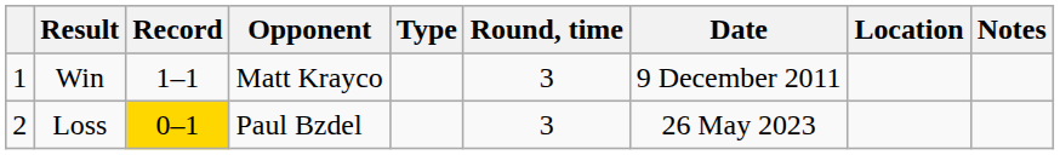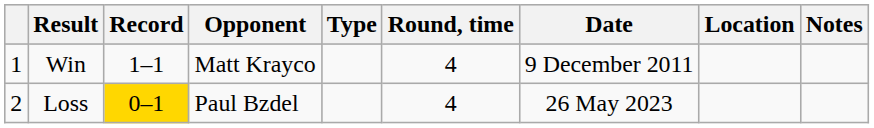Win | Round, time: 3 -> 4
Loss | Round, time: 3 -> 4
